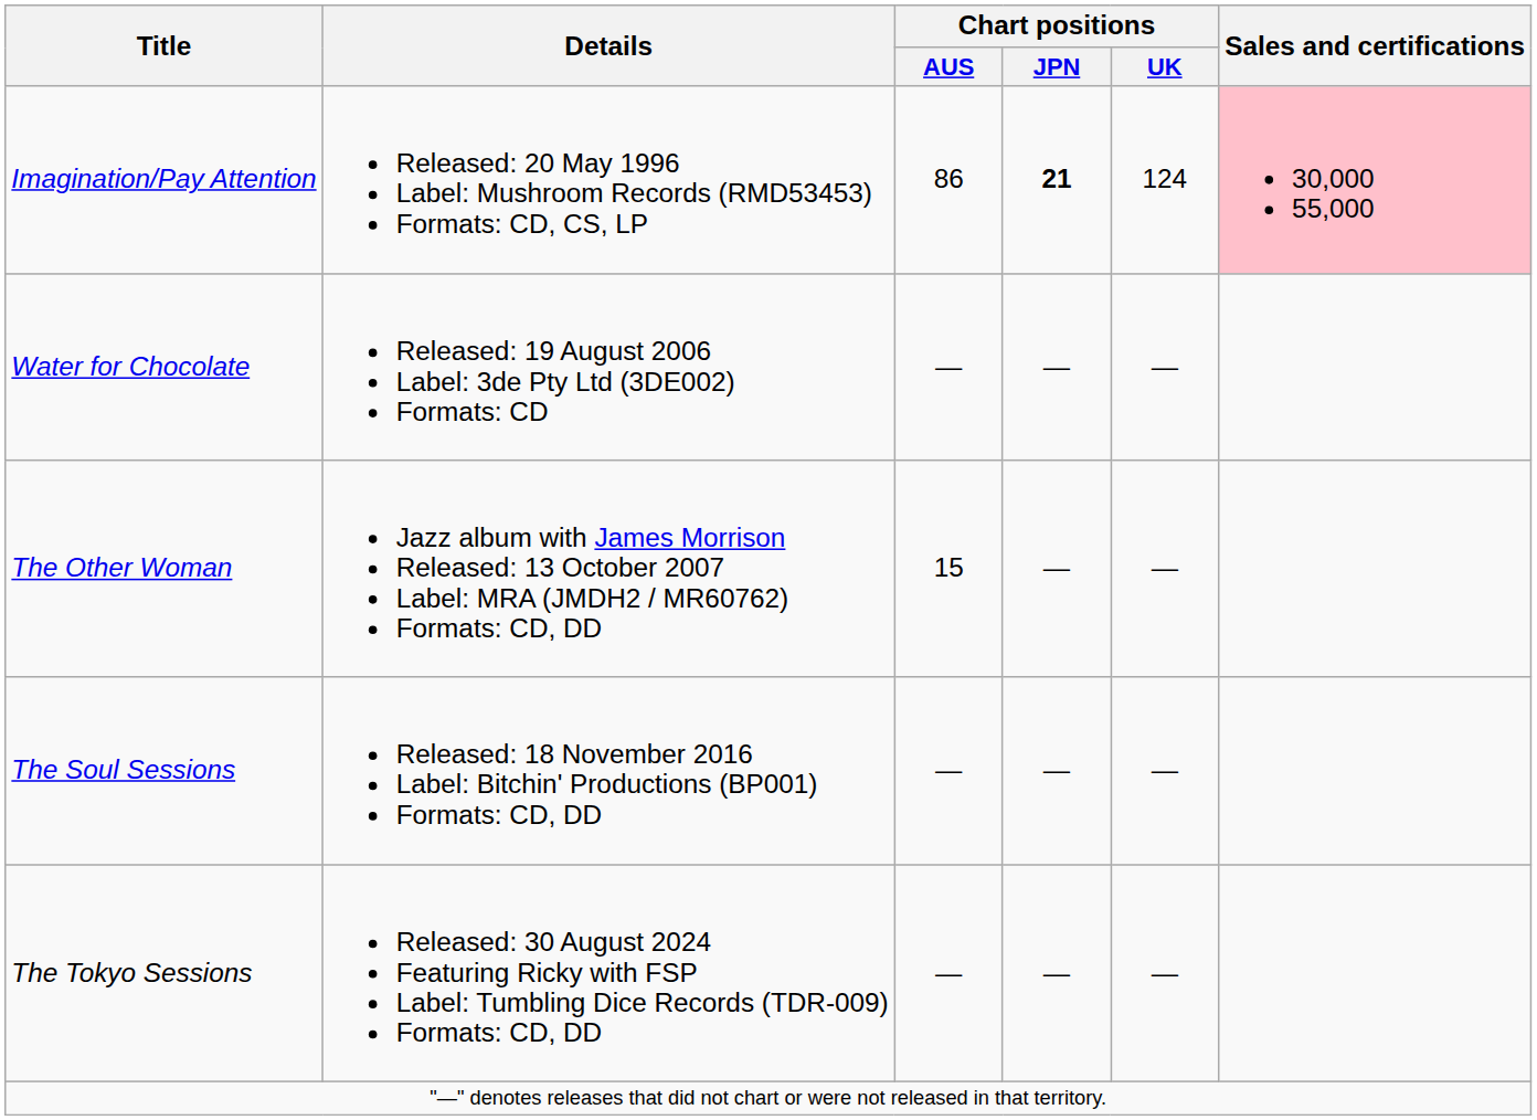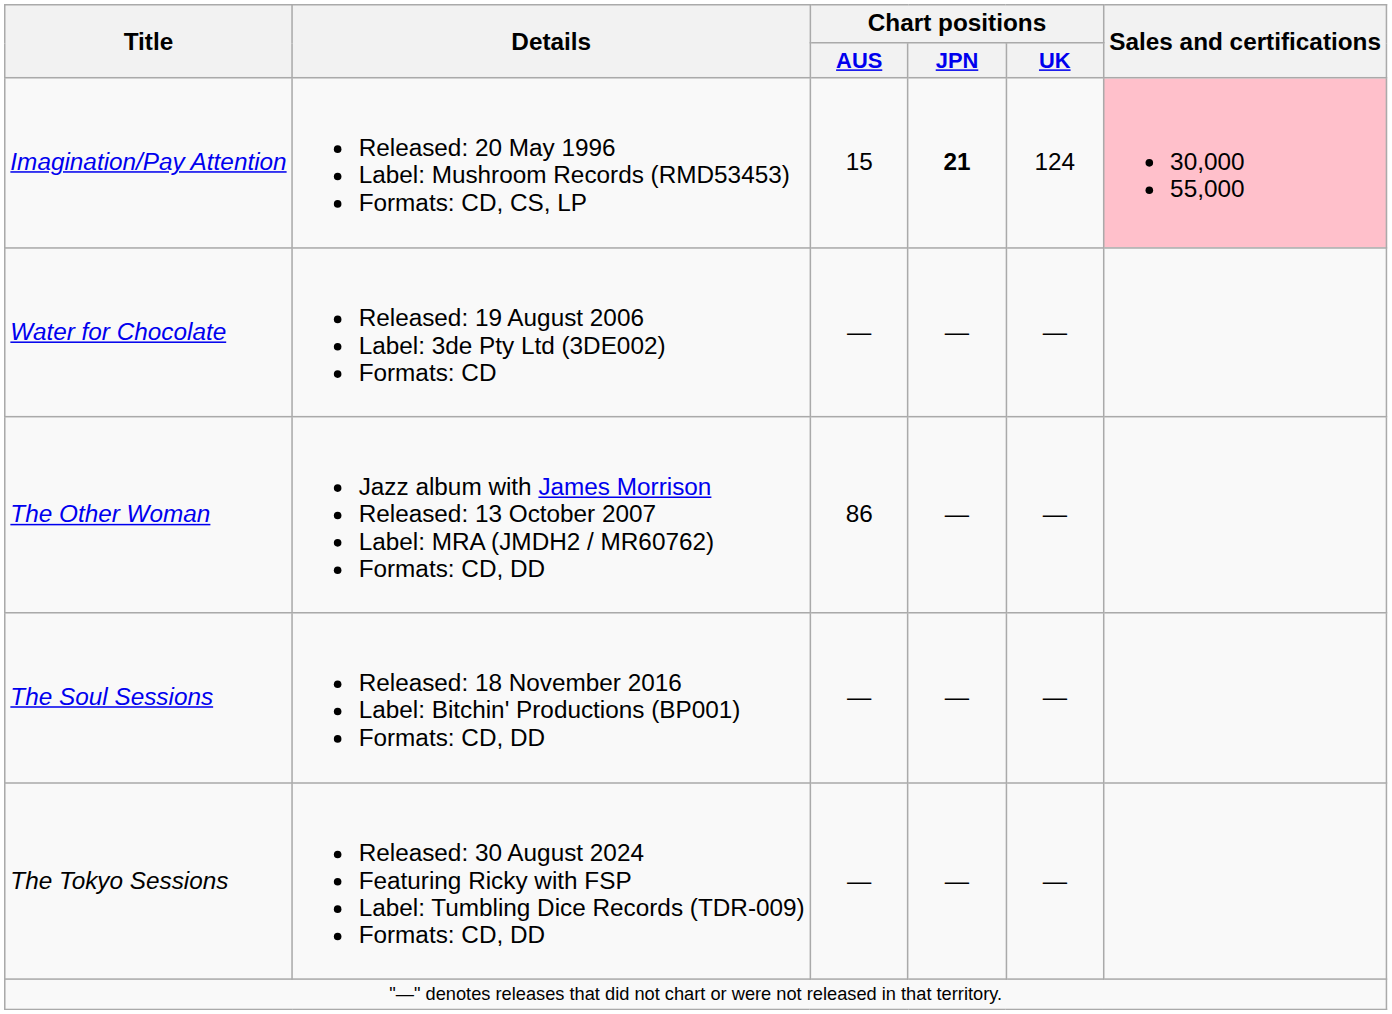Imagination/Pay Attention | Chart positions / AUS: 86 -> 15
The Other Woman | Chart positions / AUS: 15 -> 86
